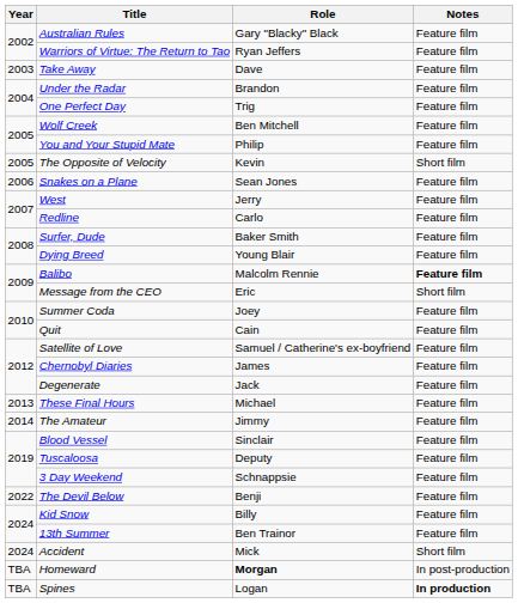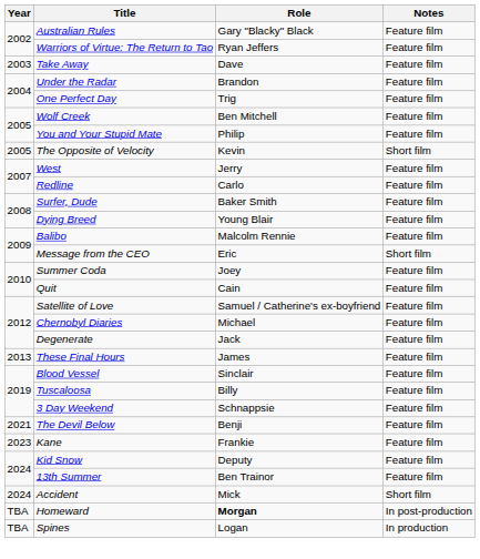- row: 2006 | Snakes on a Plane | Sean Jones | Feature film
Balibo | Notes: bold -> normal
Chernobyl Diaries | Role: James -> Michael
These Final Hours | Role: Michael -> James
- row: 2014 | The Amateur | Jimmy | Feature film
Tuscaloosa | Role: Deputy -> Billy
The Devil Below | Year: 2022 -> 2021
+ row: 2023 | Kane | Frankie | Feature film
Kid Snow | Role: Billy -> Deputy
Spines | Notes: bold -> normal
